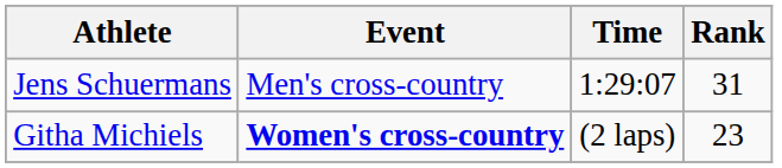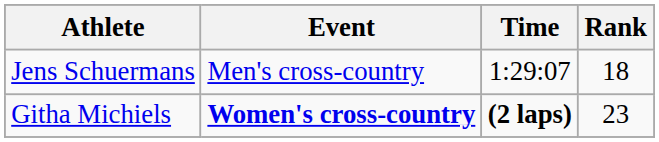Jens Schuermans | Rank: 31 -> 18
Githa Michiels | Time: normal -> bold
